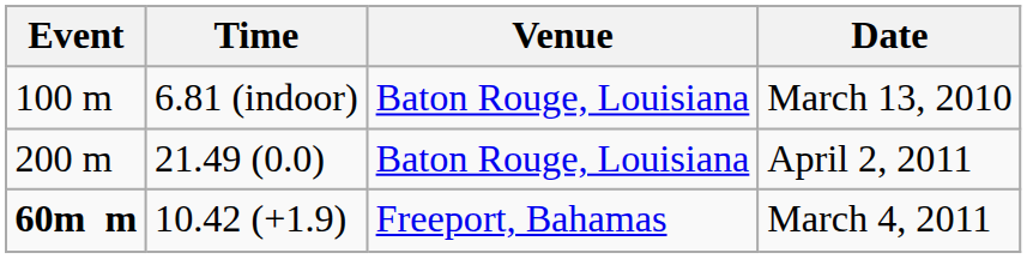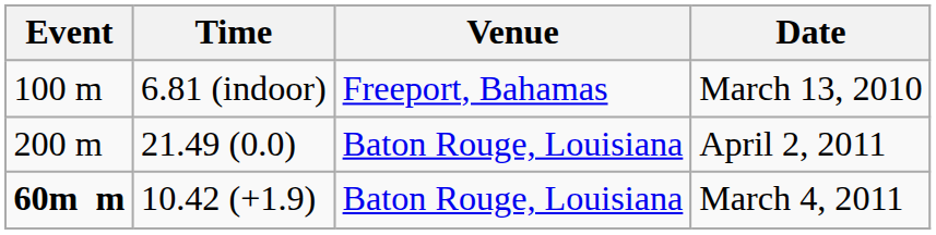March 13, 2010 | Venue: Baton Rouge, Louisiana -> Freeport, Bahamas
March 4, 2011 | Venue: Freeport, Bahamas -> Baton Rouge, Louisiana
